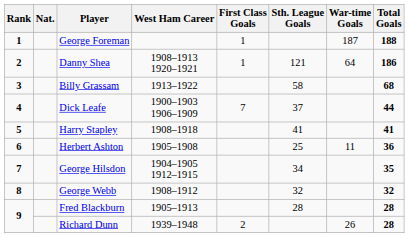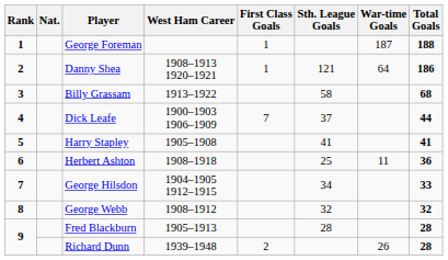Harry Stapley | West Ham Career: 1908–1918 -> 1905–1908
Herbert Ashton | West Ham Career: 1905–1908 -> 1908–1918
George Hilsdon | Total Goals: 35 -> 33
